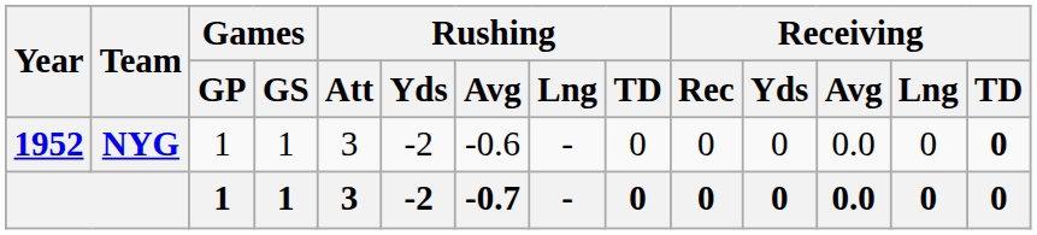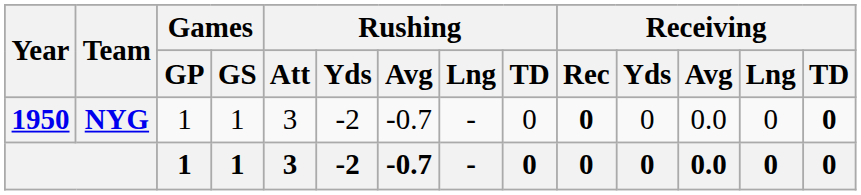NYG | Year: 1952 -> 1950
NYG | Rushing / Avg: -0.6 -> -0.7
NYG | Receiving / Rec: normal -> bold
